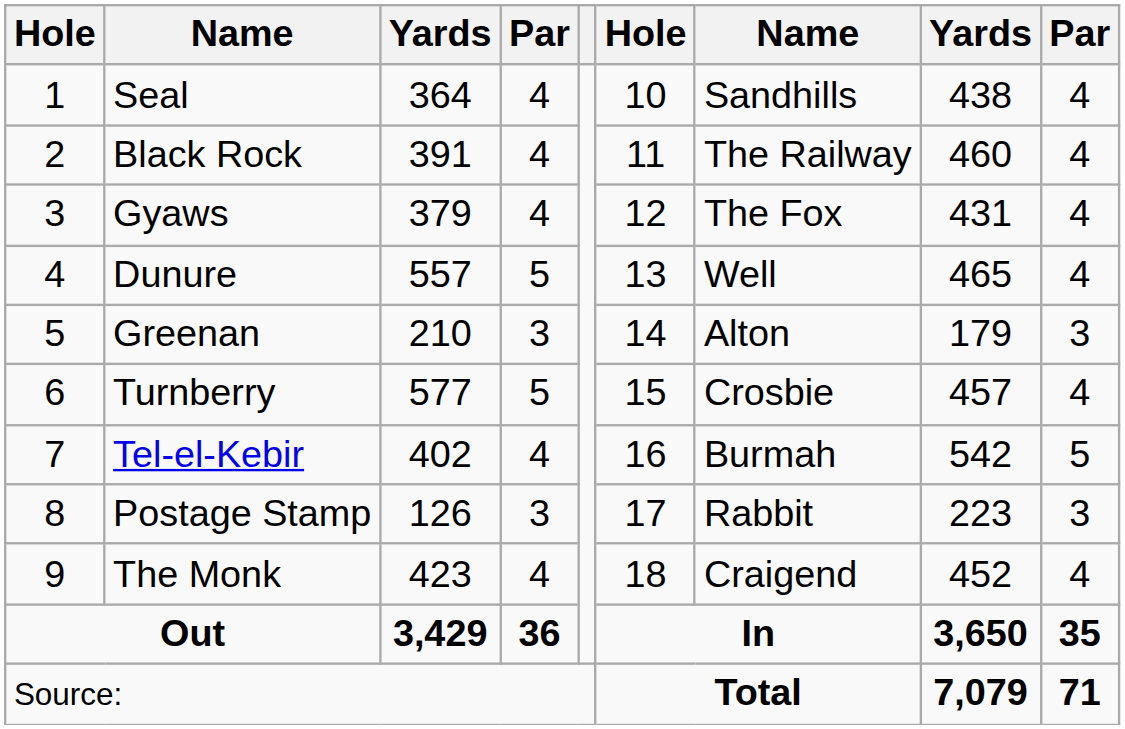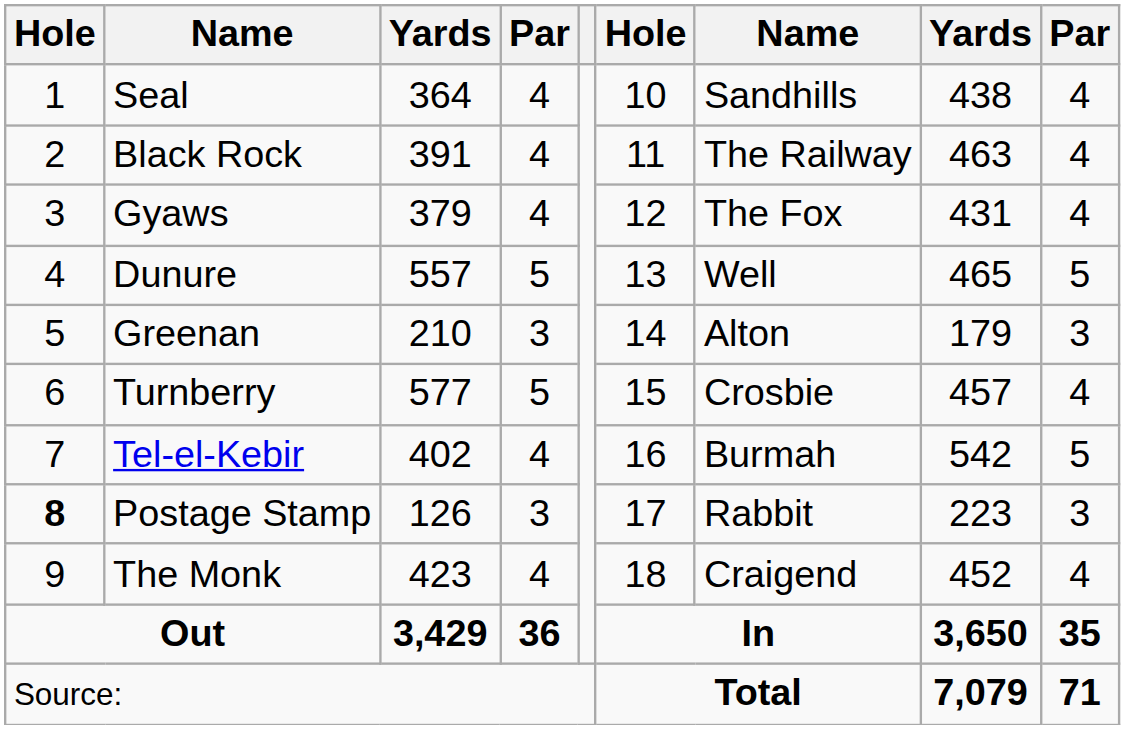Black Rock | column 8: 460 -> 463
Dunure | column 9: 4 -> 5
Postage Stamp | column 1: normal -> bold
